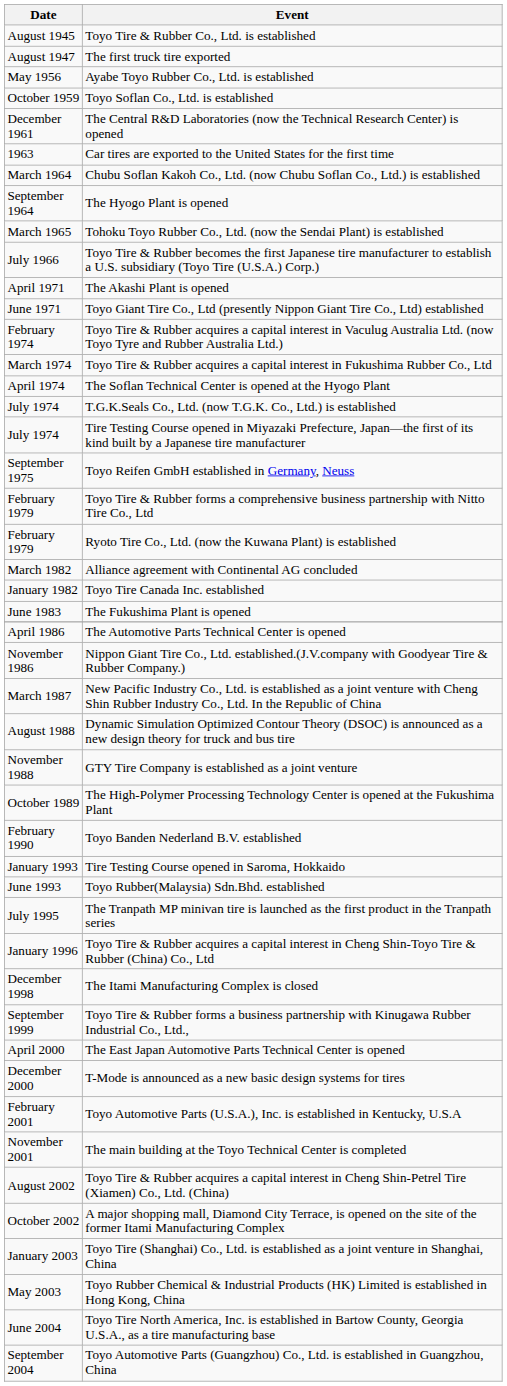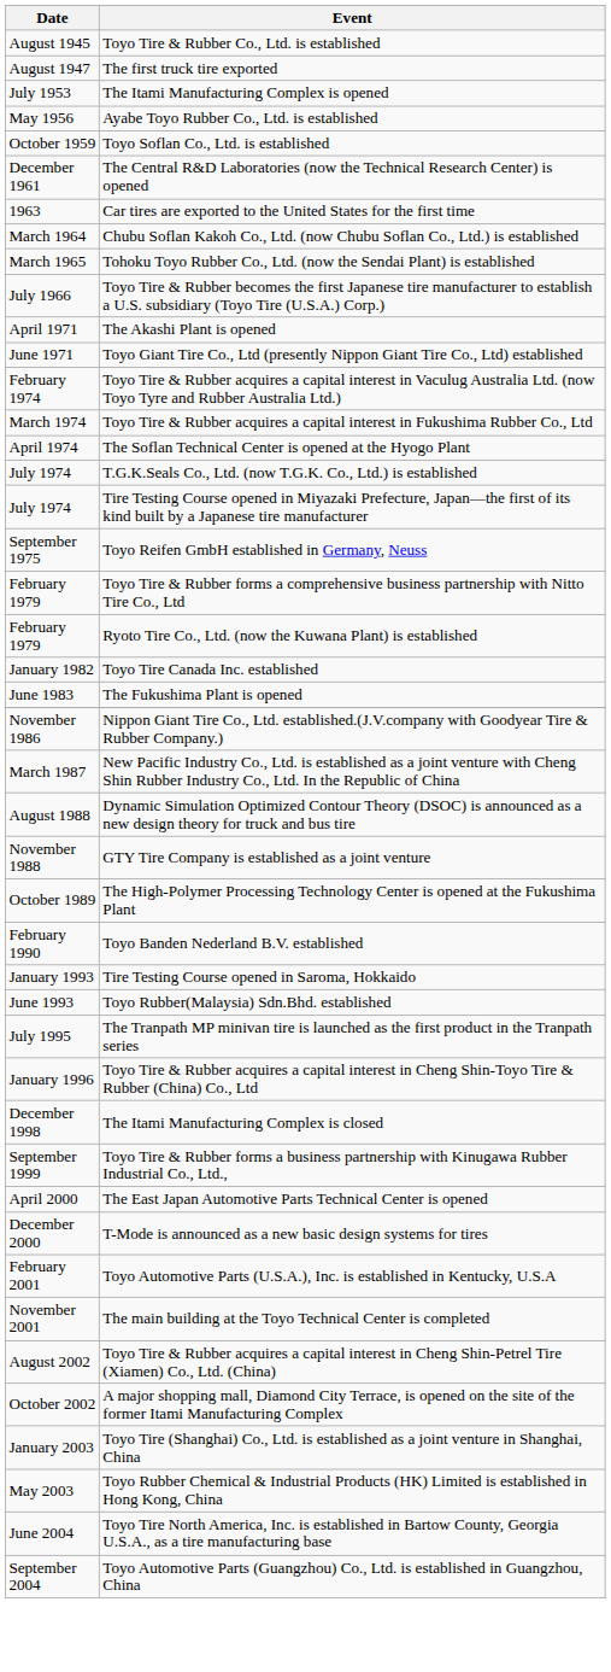+ row: July 1953 | The Itami Manufacturing Complex is opened
- row: September 1964 | The Hyogo Plant is opened
- row: March 1982 | Alliance agreement with Continental AG concluded
- row: April 1986 | The Automotive Parts Technical Center is opened
